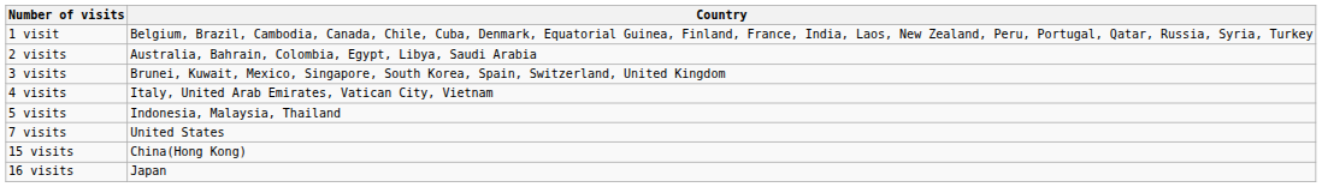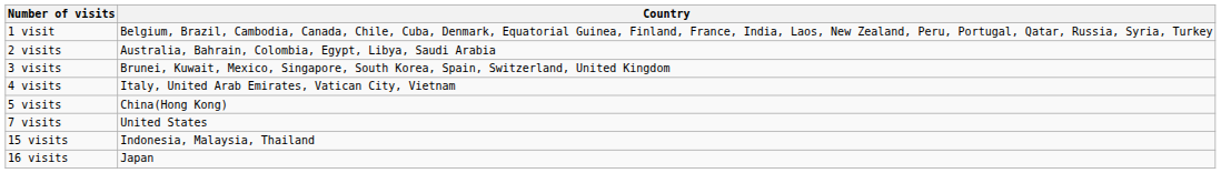5 visits | Country: Indonesia, Malaysia, Thailand -> China(Hong Kong)
15 visits | Country: China(Hong Kong) -> Indonesia, Malaysia, Thailand
